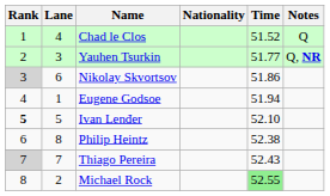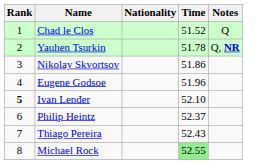- column: Lane | 4 | 3 | 6 | 1 | 5 | 8 | 7 | 2
Yauhen Tsurkin | Time: 51.77 -> 51.78
Nikolay Skvortsov | Rank: lightgrey background -> no background
Eugene Godsoe | Time: 51.94 -> 51.96
Philip Heintz | Time: 52.38 -> 52.37
Thiago Pereira | Rank: lightgrey background -> no background
